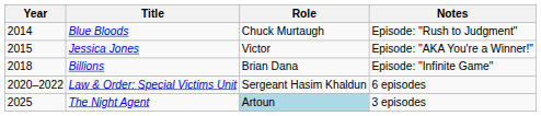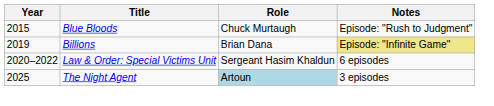Blue Bloods | Year: 2014 -> 2015
- row: 2015 | Jessica Jones | Victor | Episode: "AKA You're a Winner!"
Billions | Year: 2018 -> 2019
Billions | Notes: no background -> khaki background
